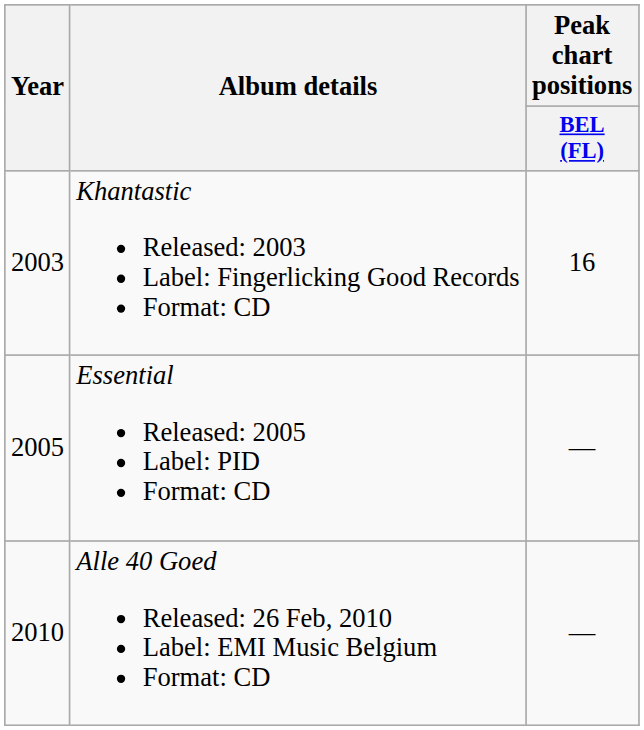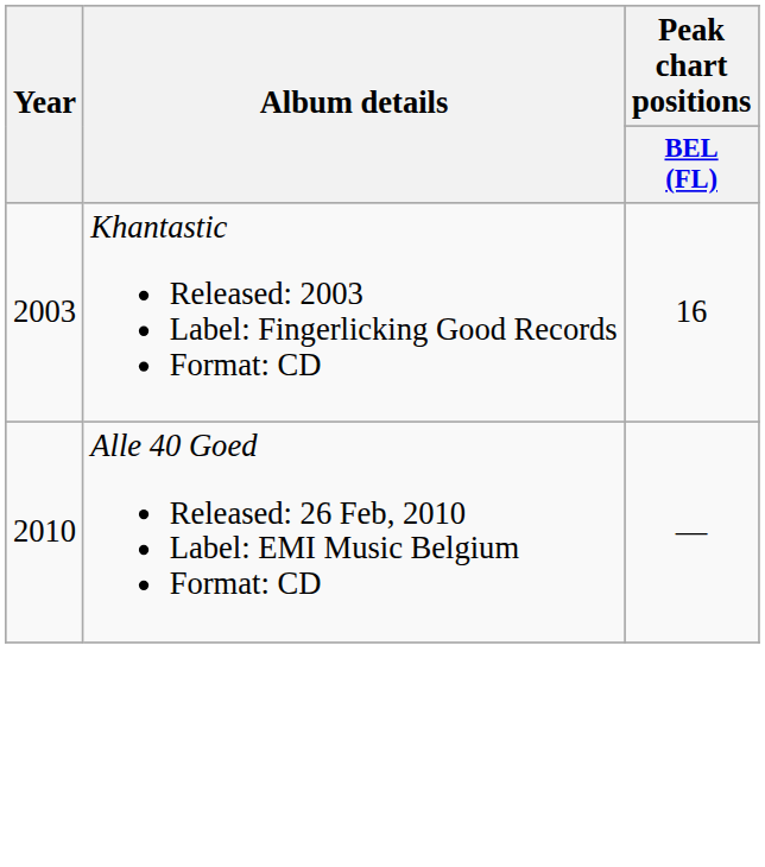- row: 2005 | Essential Released: 2005 Label: PID Format: CD | —
